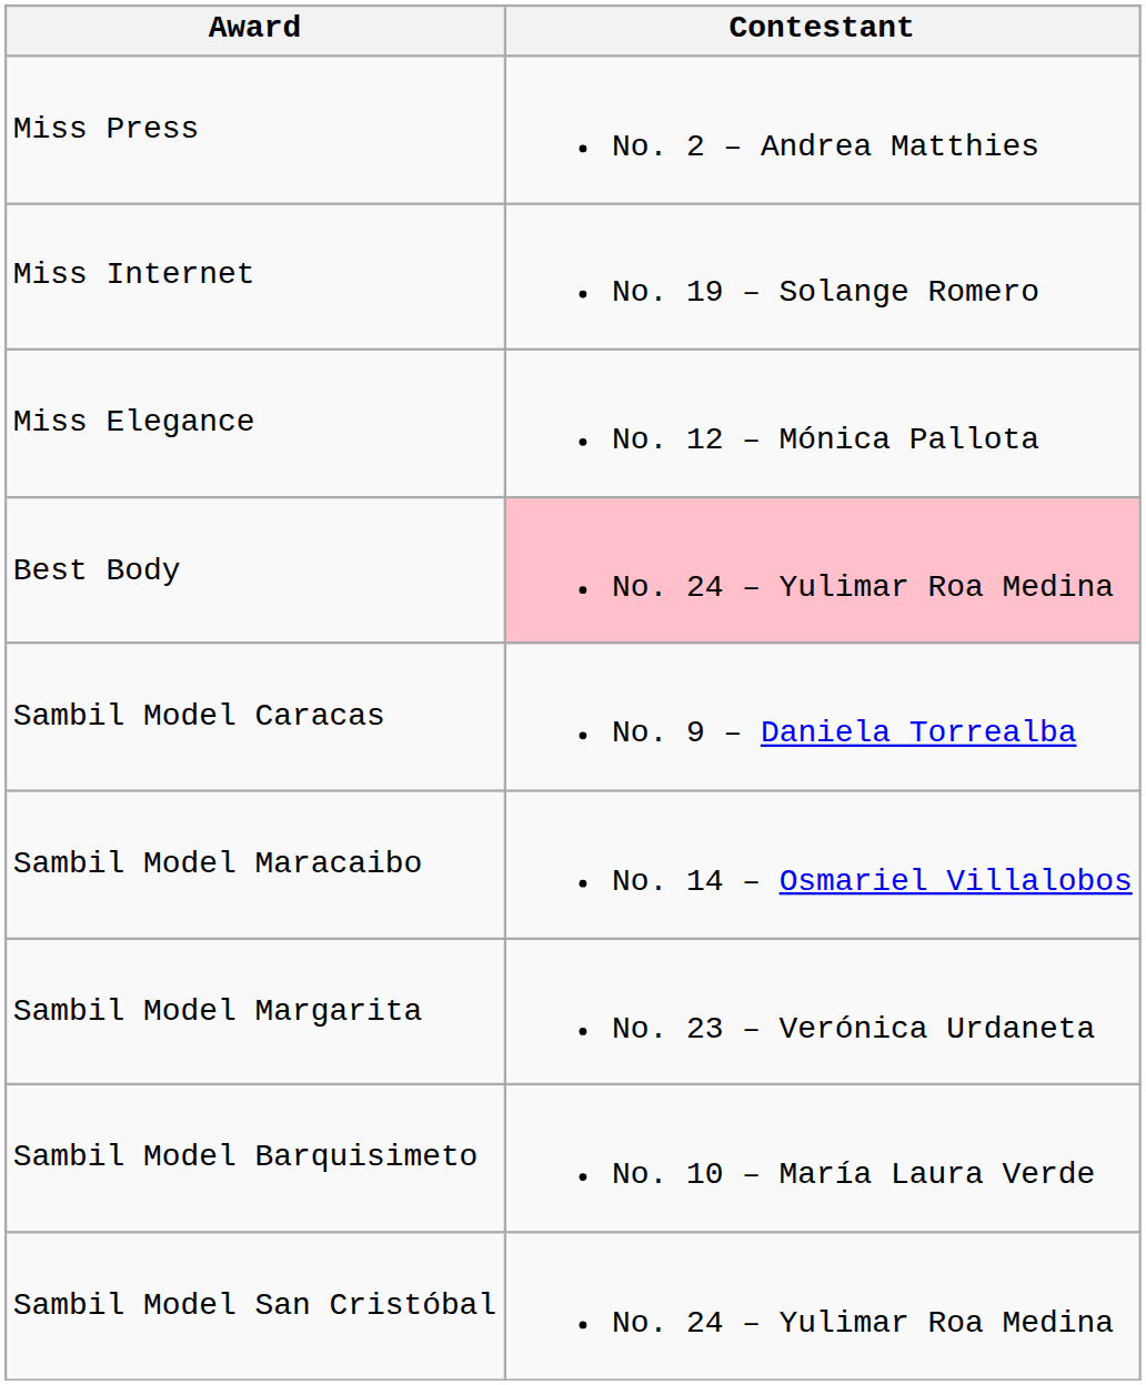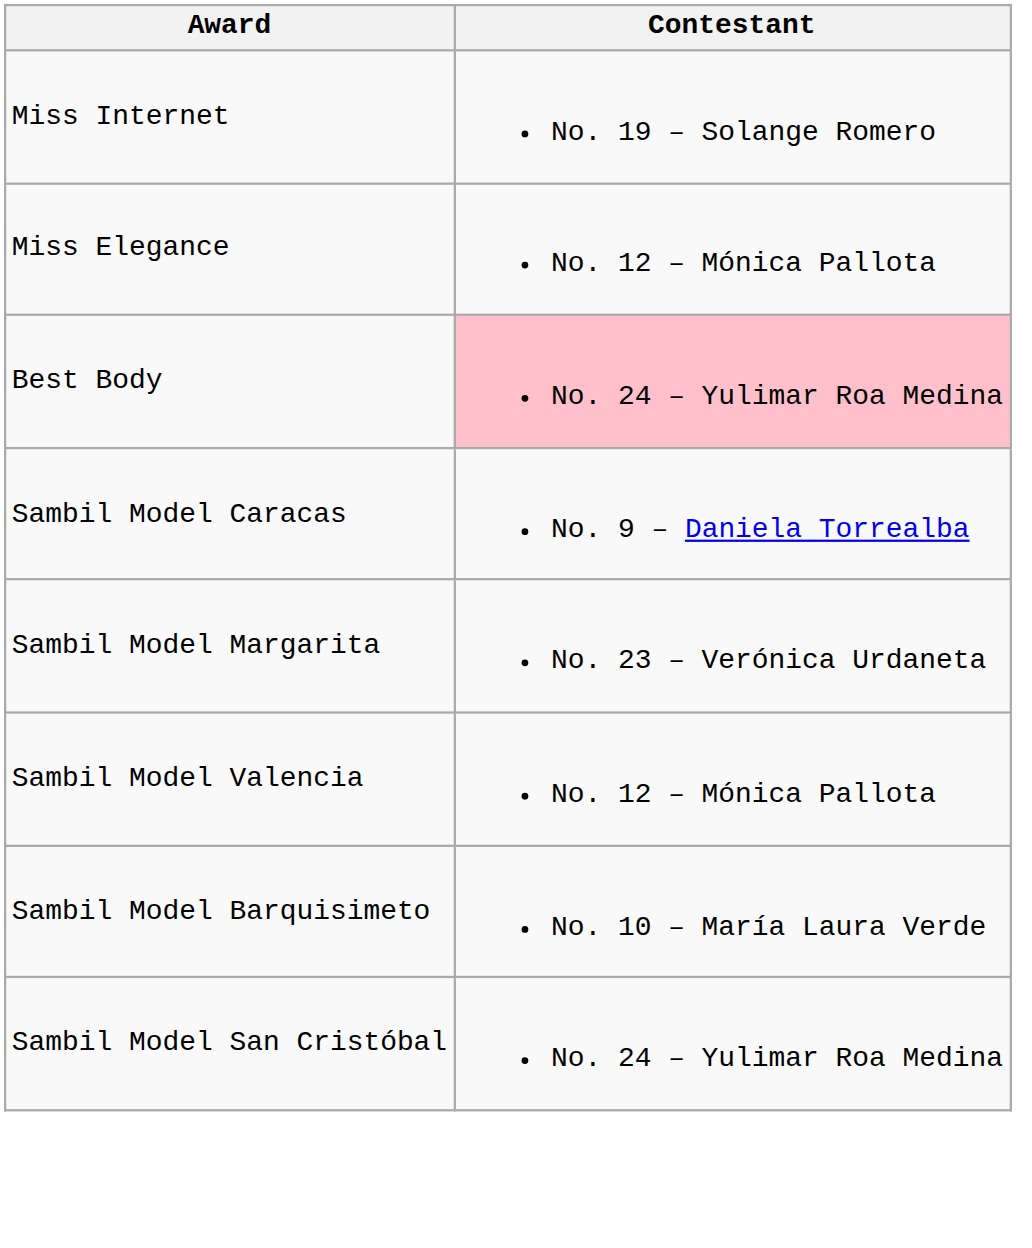- row: Miss Press | No. 2 – Andrea Matthies
- row: Sambil Model Maracaibo | No. 14 – Osmariel Villalobos
+ row: Sambil Model Valencia | No. 12 – Mónica Pallota
